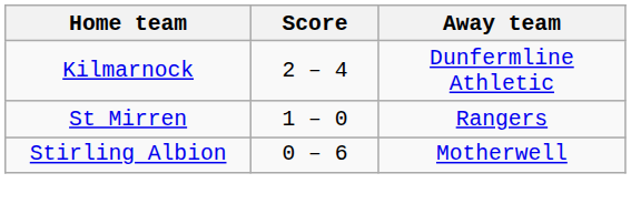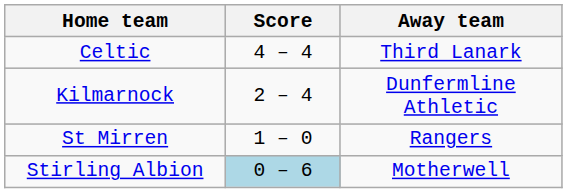+ row: Celtic | 4 – 4 | Third Lanark
Stirling Albion | Score: no background -> lightblue background
